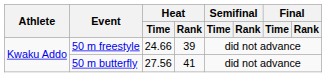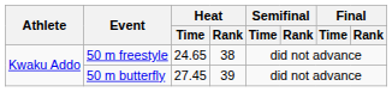50 m freestyle | Heat / Time: 24.66 -> 24.65
50 m freestyle | Heat / Rank: 39 -> 38
50 m butterfly | Heat / Time: 27.56 -> 27.45
50 m butterfly | Heat / Rank: 41 -> 39
